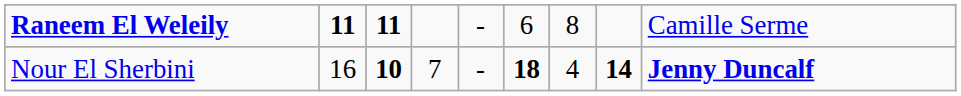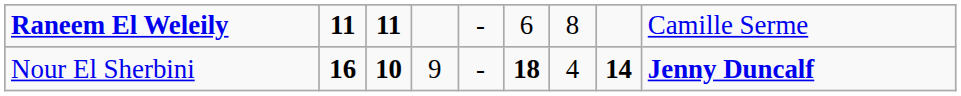Nour El Sherbini | column 2: normal -> bold
Nour El Sherbini | column 4: 7 -> 9
